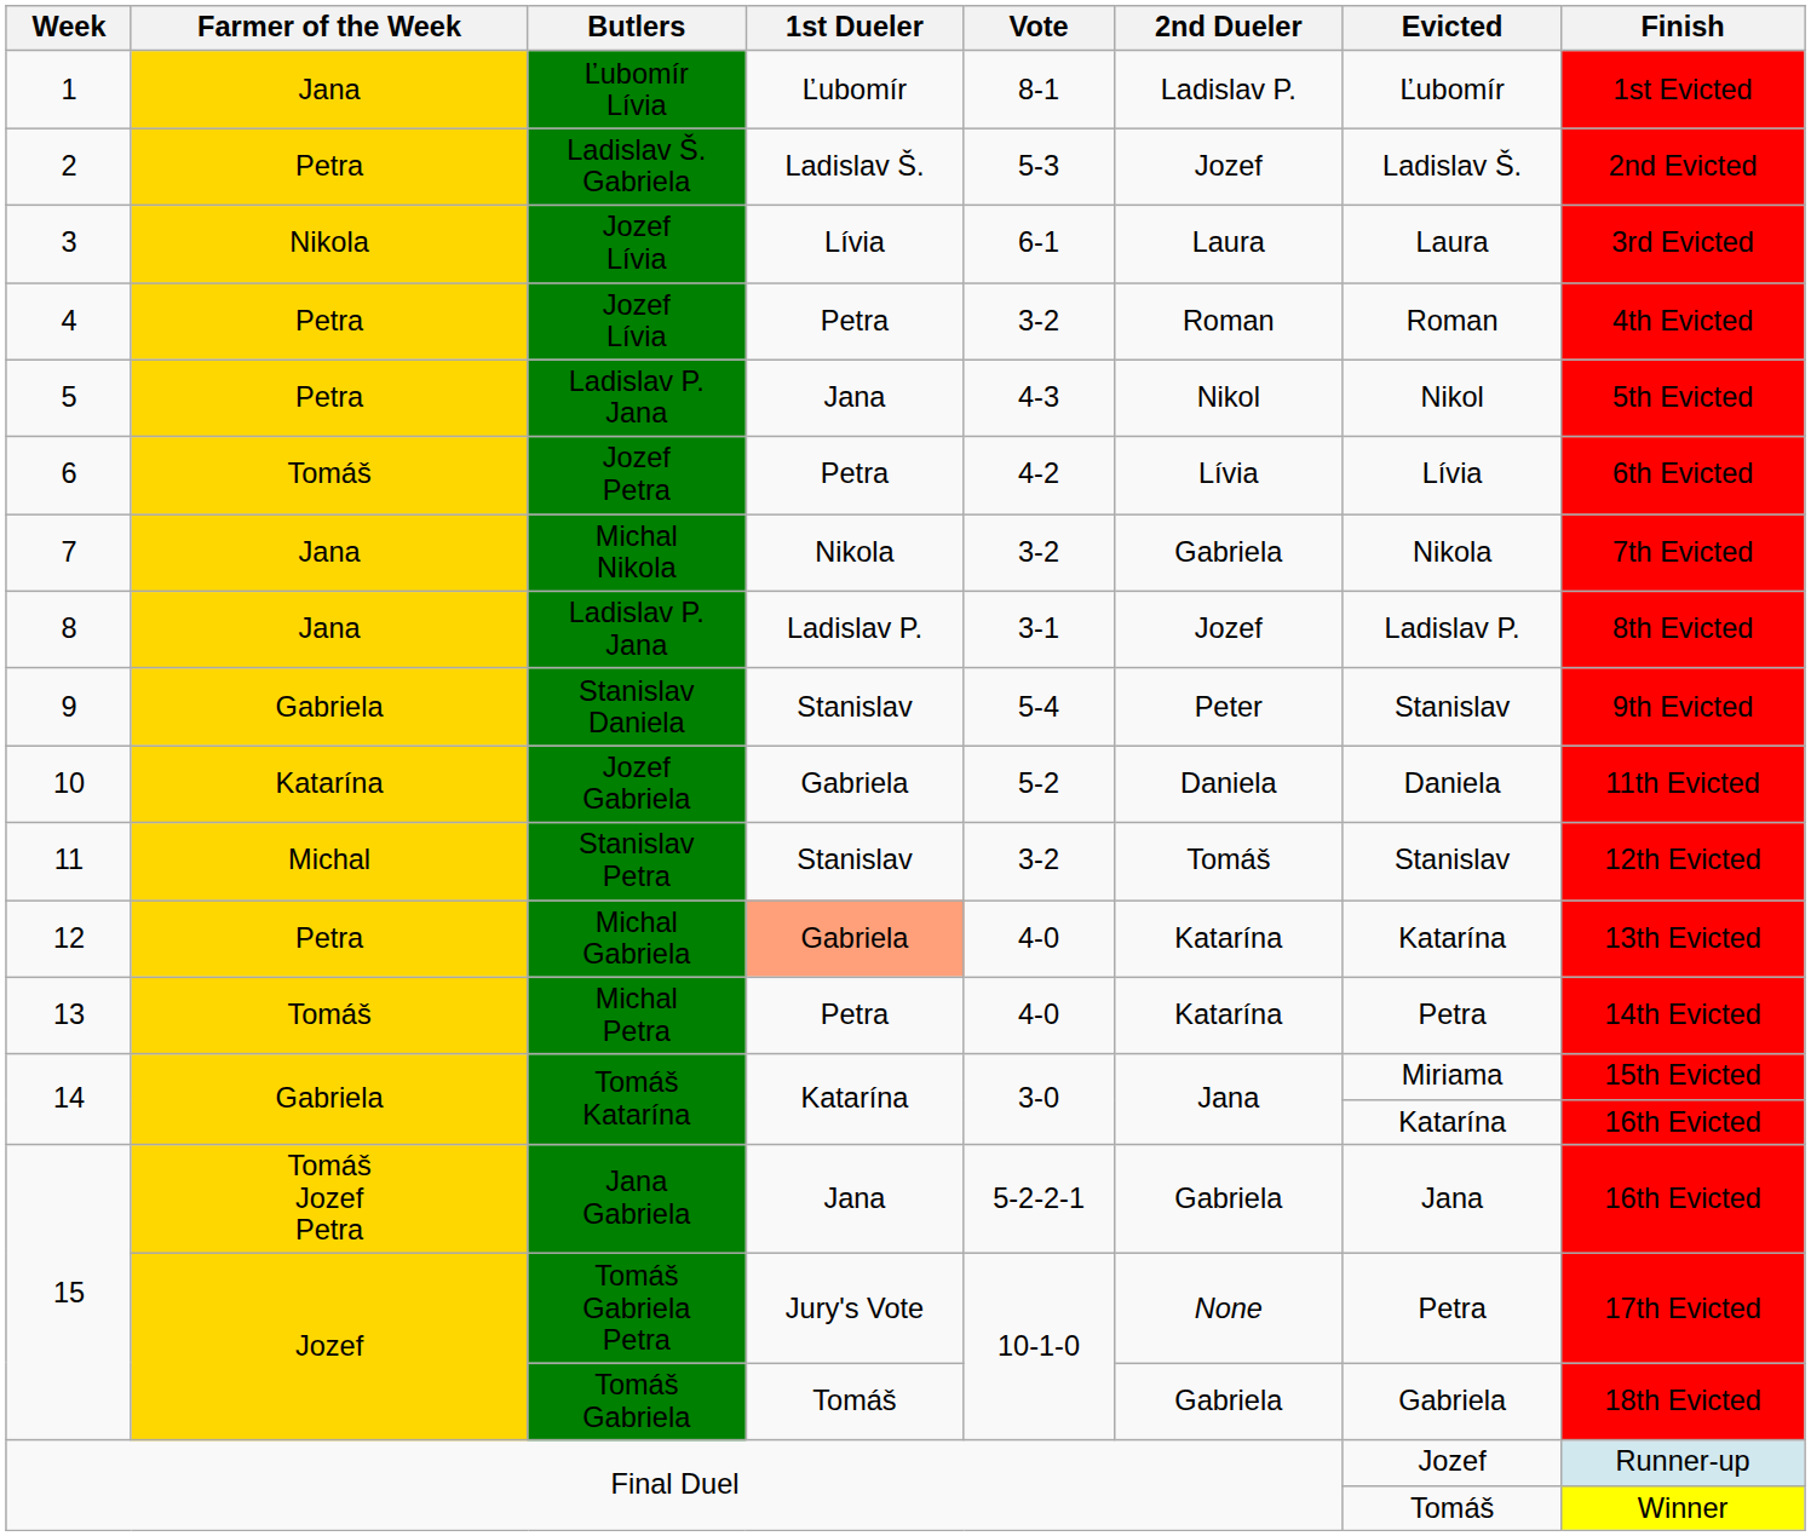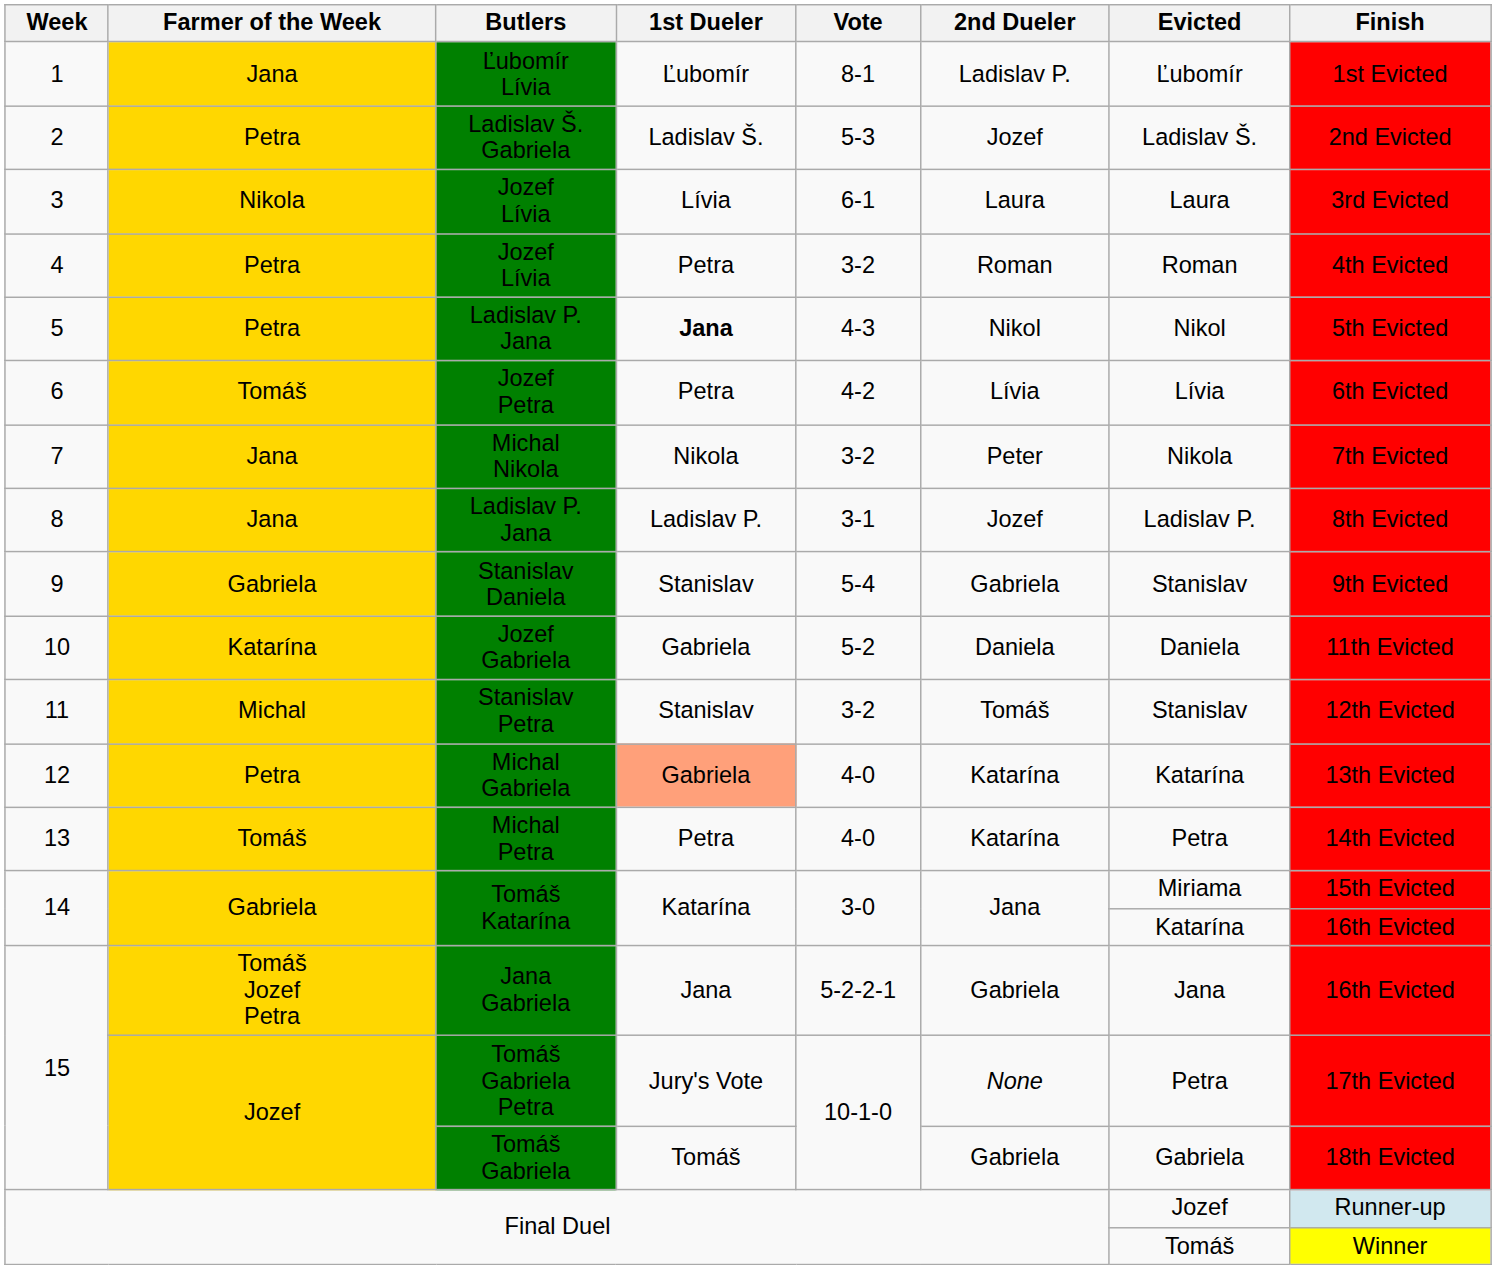5 | 1st Dueler: normal -> bold
7 | 2nd Dueler: Gabriela -> Peter
9 | 2nd Dueler: Peter -> Gabriela
